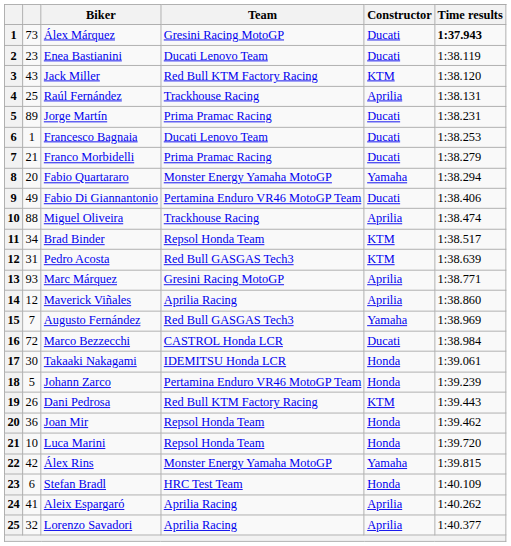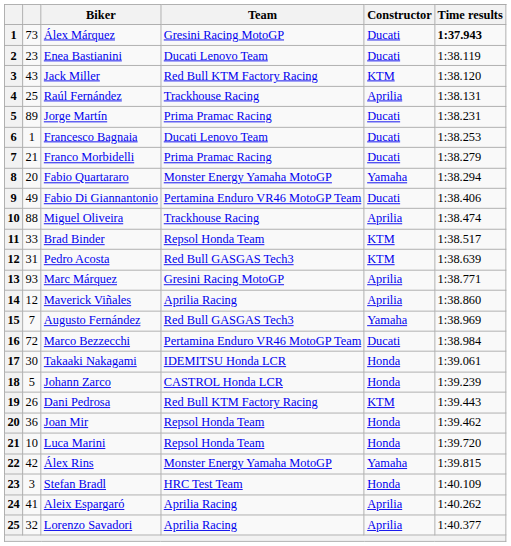Brad Binder | column 2: 34 -> 33
Marco Bezzecchi | Team: CASTROL Honda LCR -> Pertamina Enduro VR46 MotoGP Team
Johann Zarco | Team: Pertamina Enduro VR46 MotoGP Team -> CASTROL Honda LCR
Stefan Bradl | column 2: 6 -> 3
